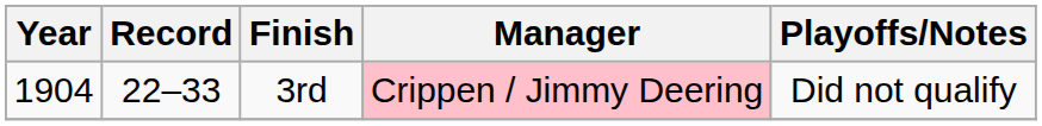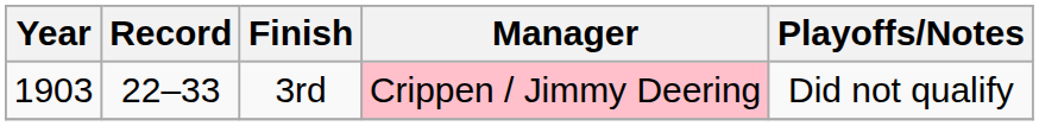3rd | Year: 1904 -> 1903
